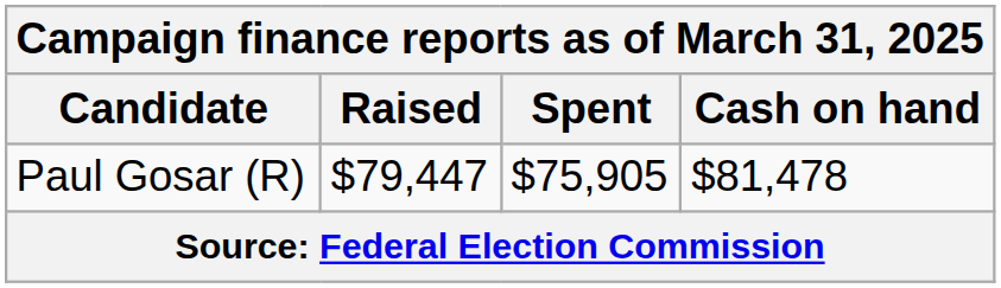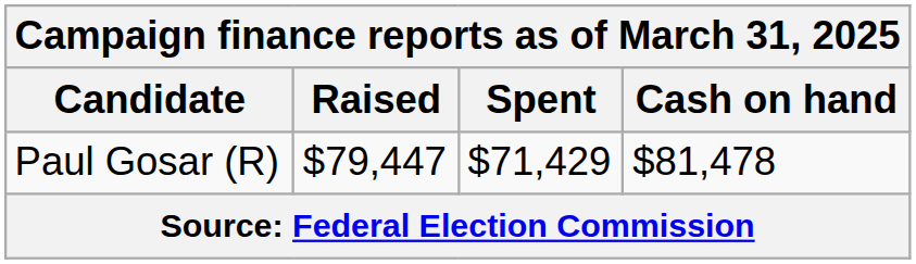Paul Gosar (R) | Spent: $75,905 -> $71,429
